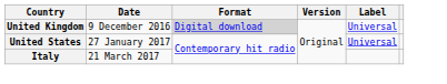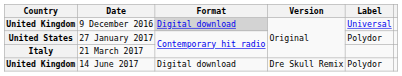27 January 2017 | Label: Universal -> Polydor
+ row: United Kingdom | 14 June 2017 | Digital download | Dre Skull Remix | Polydor
